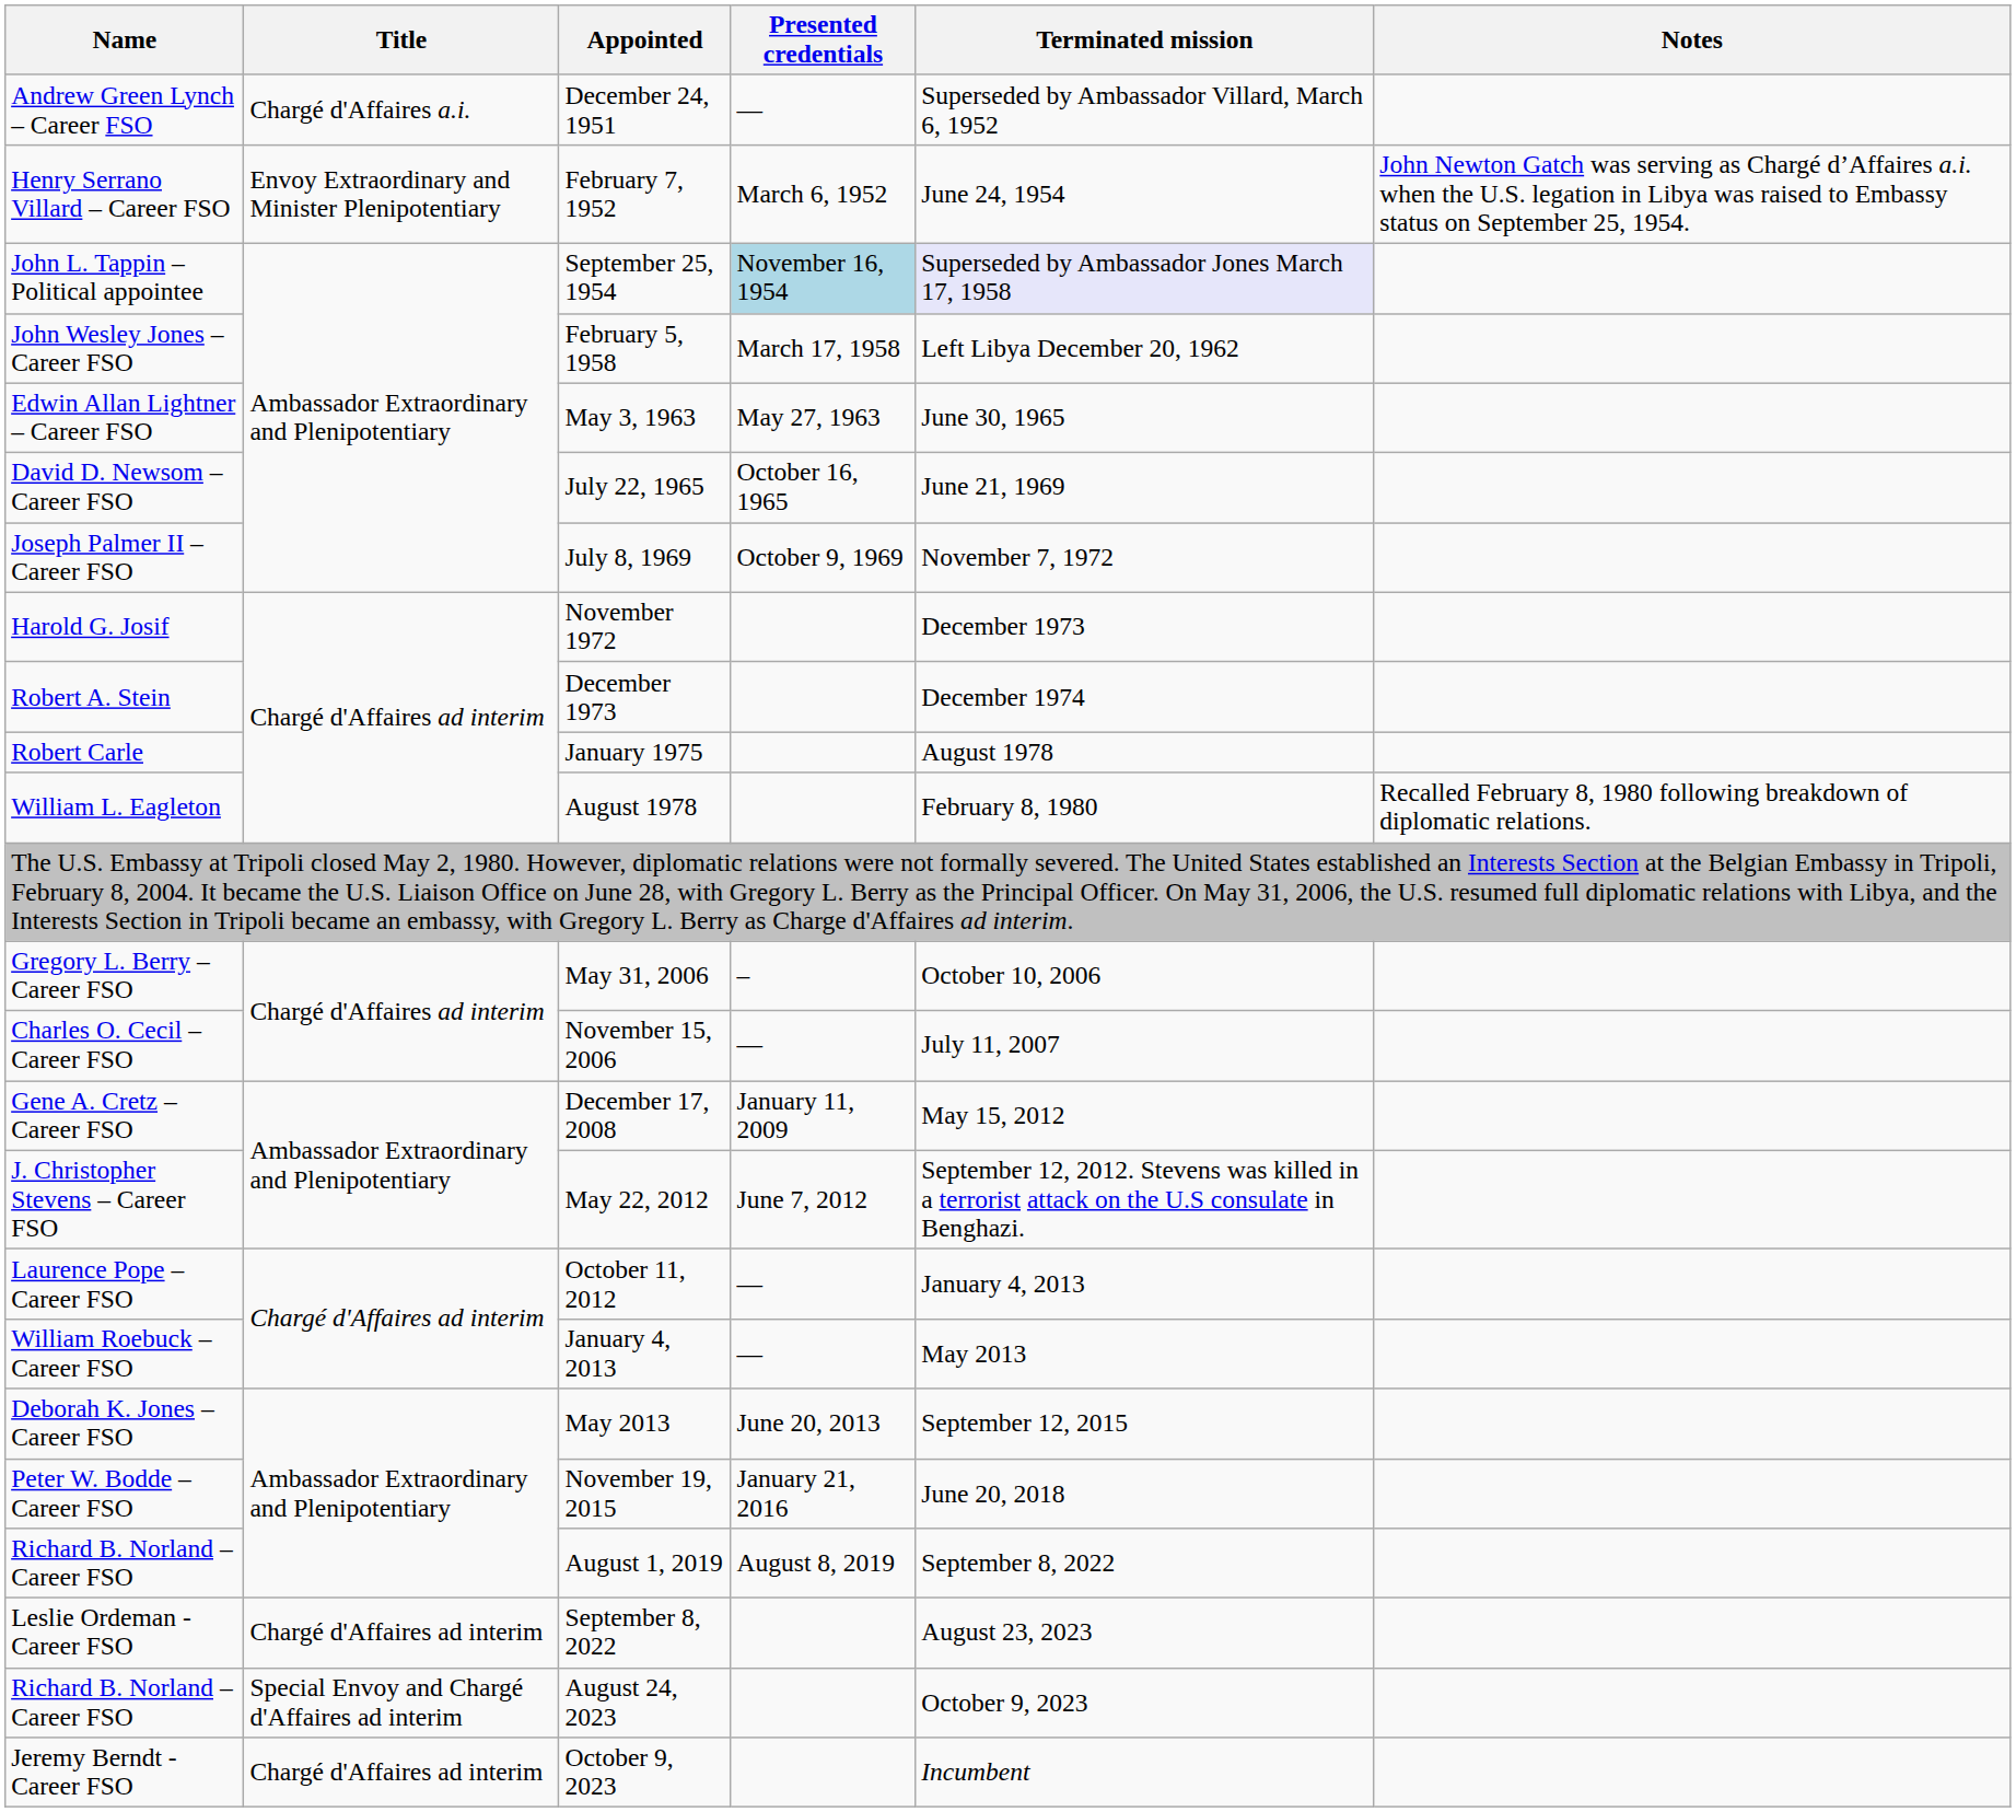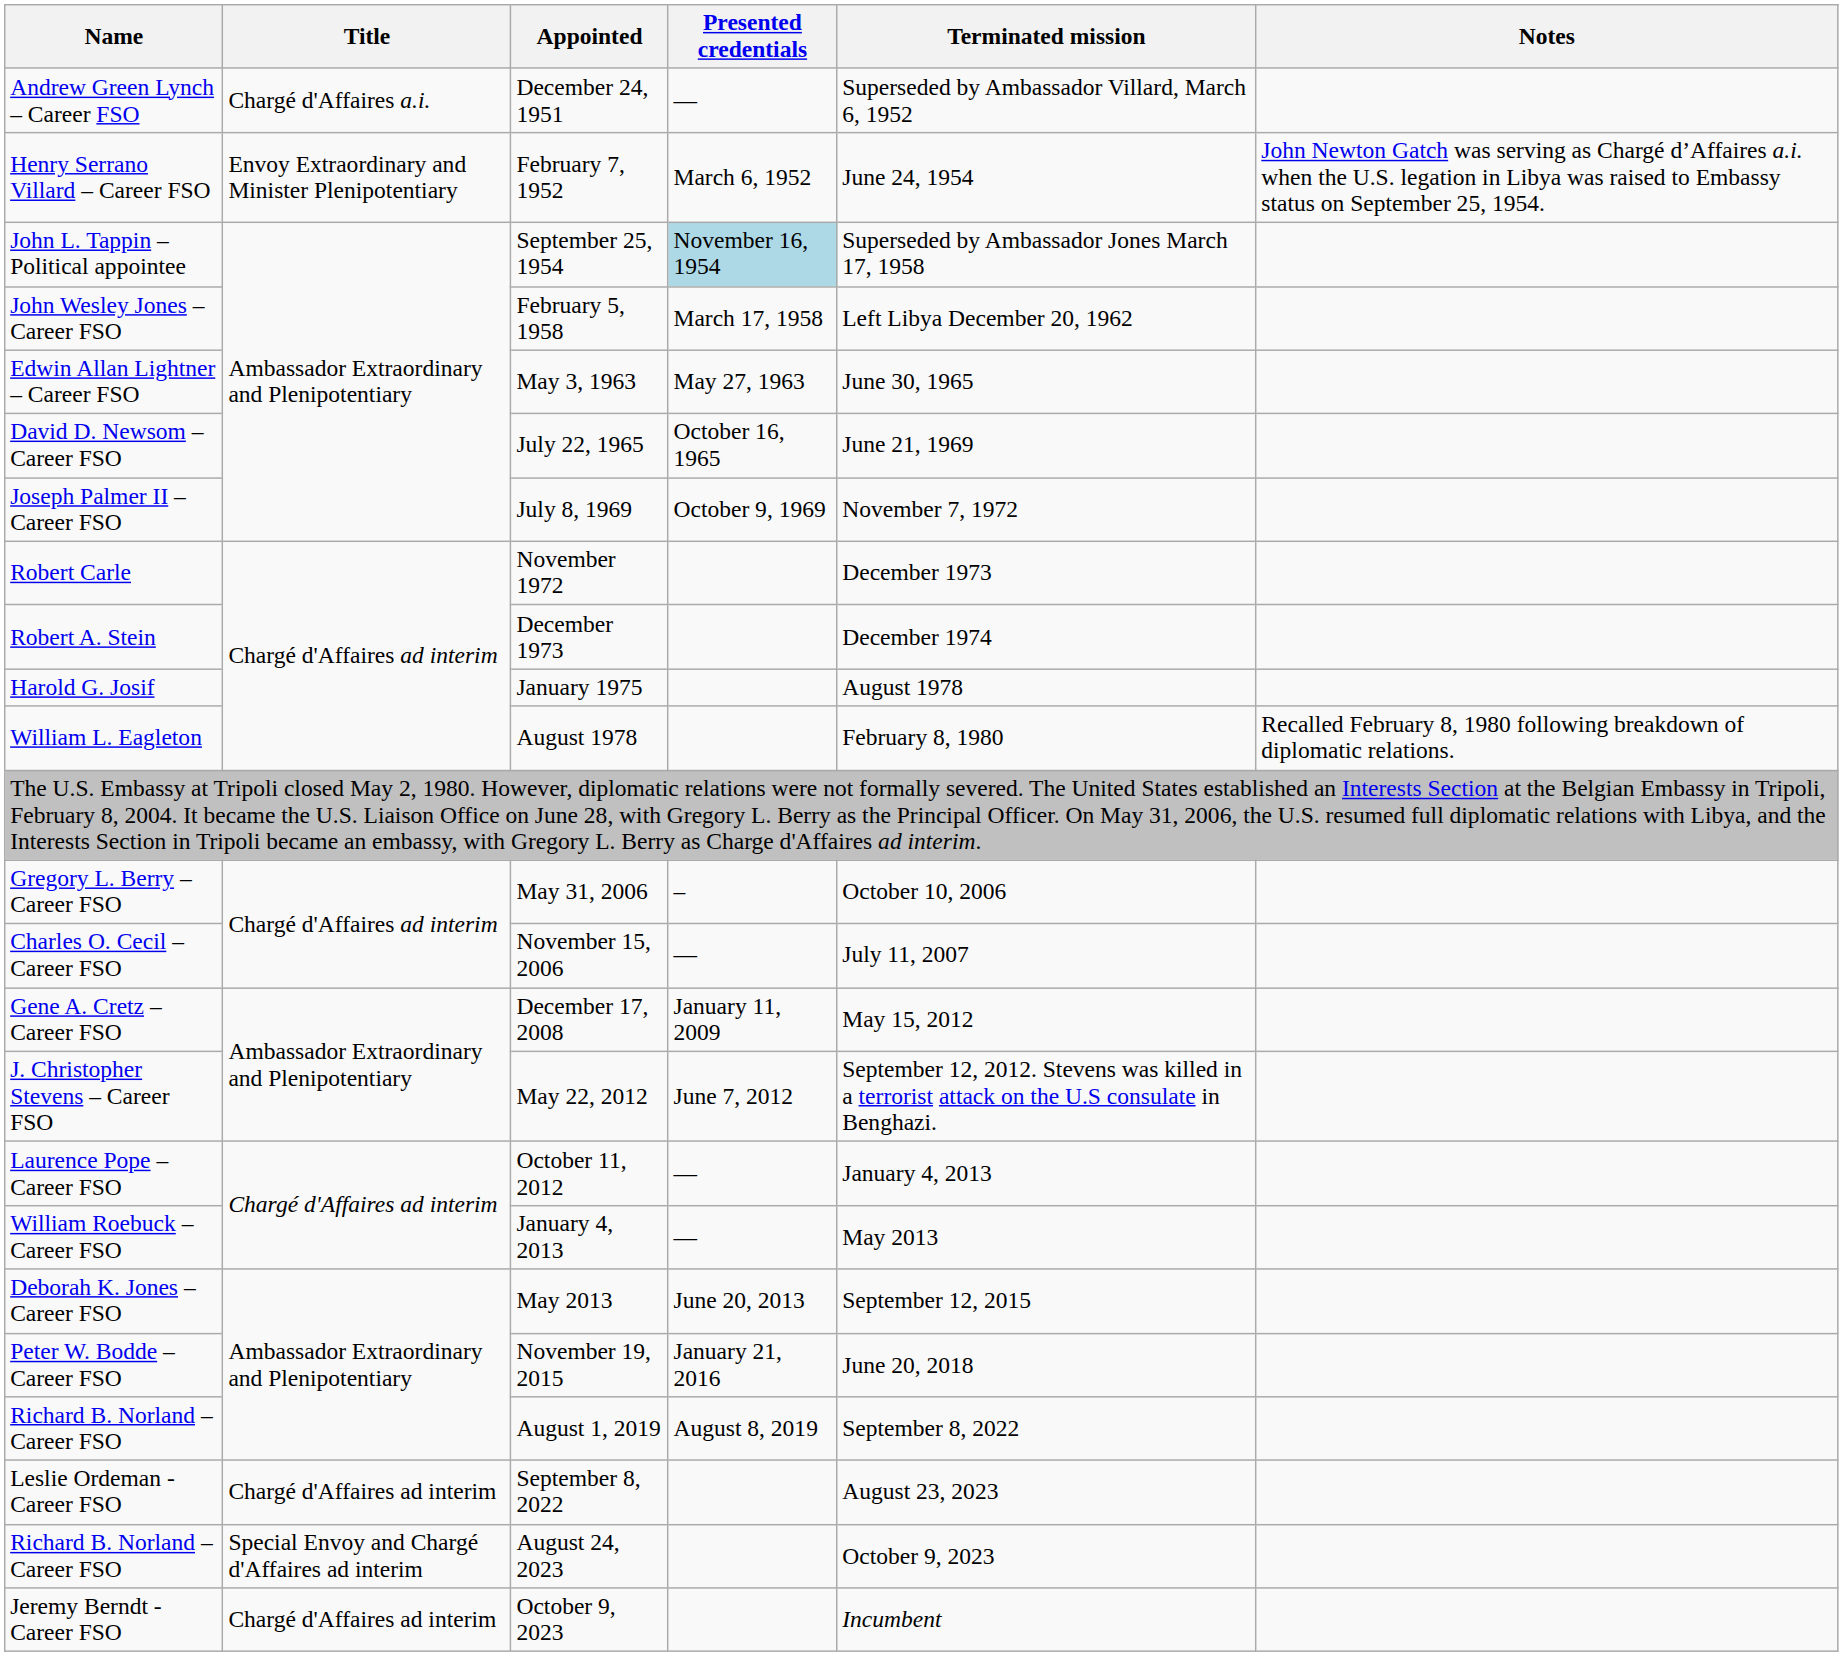September 25, 1954 | Terminated mission: lavender background -> no background
November 1972 | Name: Harold G. Josif -> Robert Carle
January 1975 | Name: Robert Carle -> Harold G. Josif
